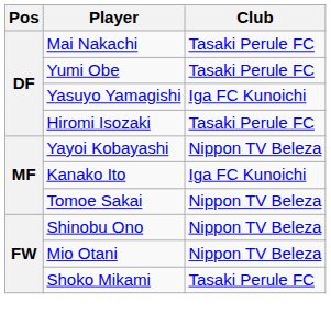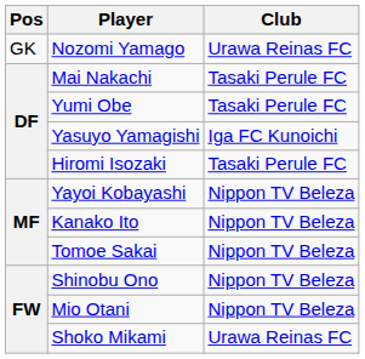+ row: GK | Nozomi Yamago | Urawa Reinas FC
Kanako Ito | Club: Iga FC Kunoichi -> Nippon TV Beleza
Shoko Mikami | Club: Tasaki Perule FC -> Urawa Reinas FC
